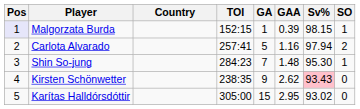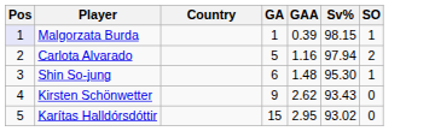- column: TOI | 152:15 | 257:41 | 284:23 | 238:35 | 305:00
Shin So-jung | GA: 7 -> 6
Kirsten Schönwetter | Sv%: pink background -> no background
